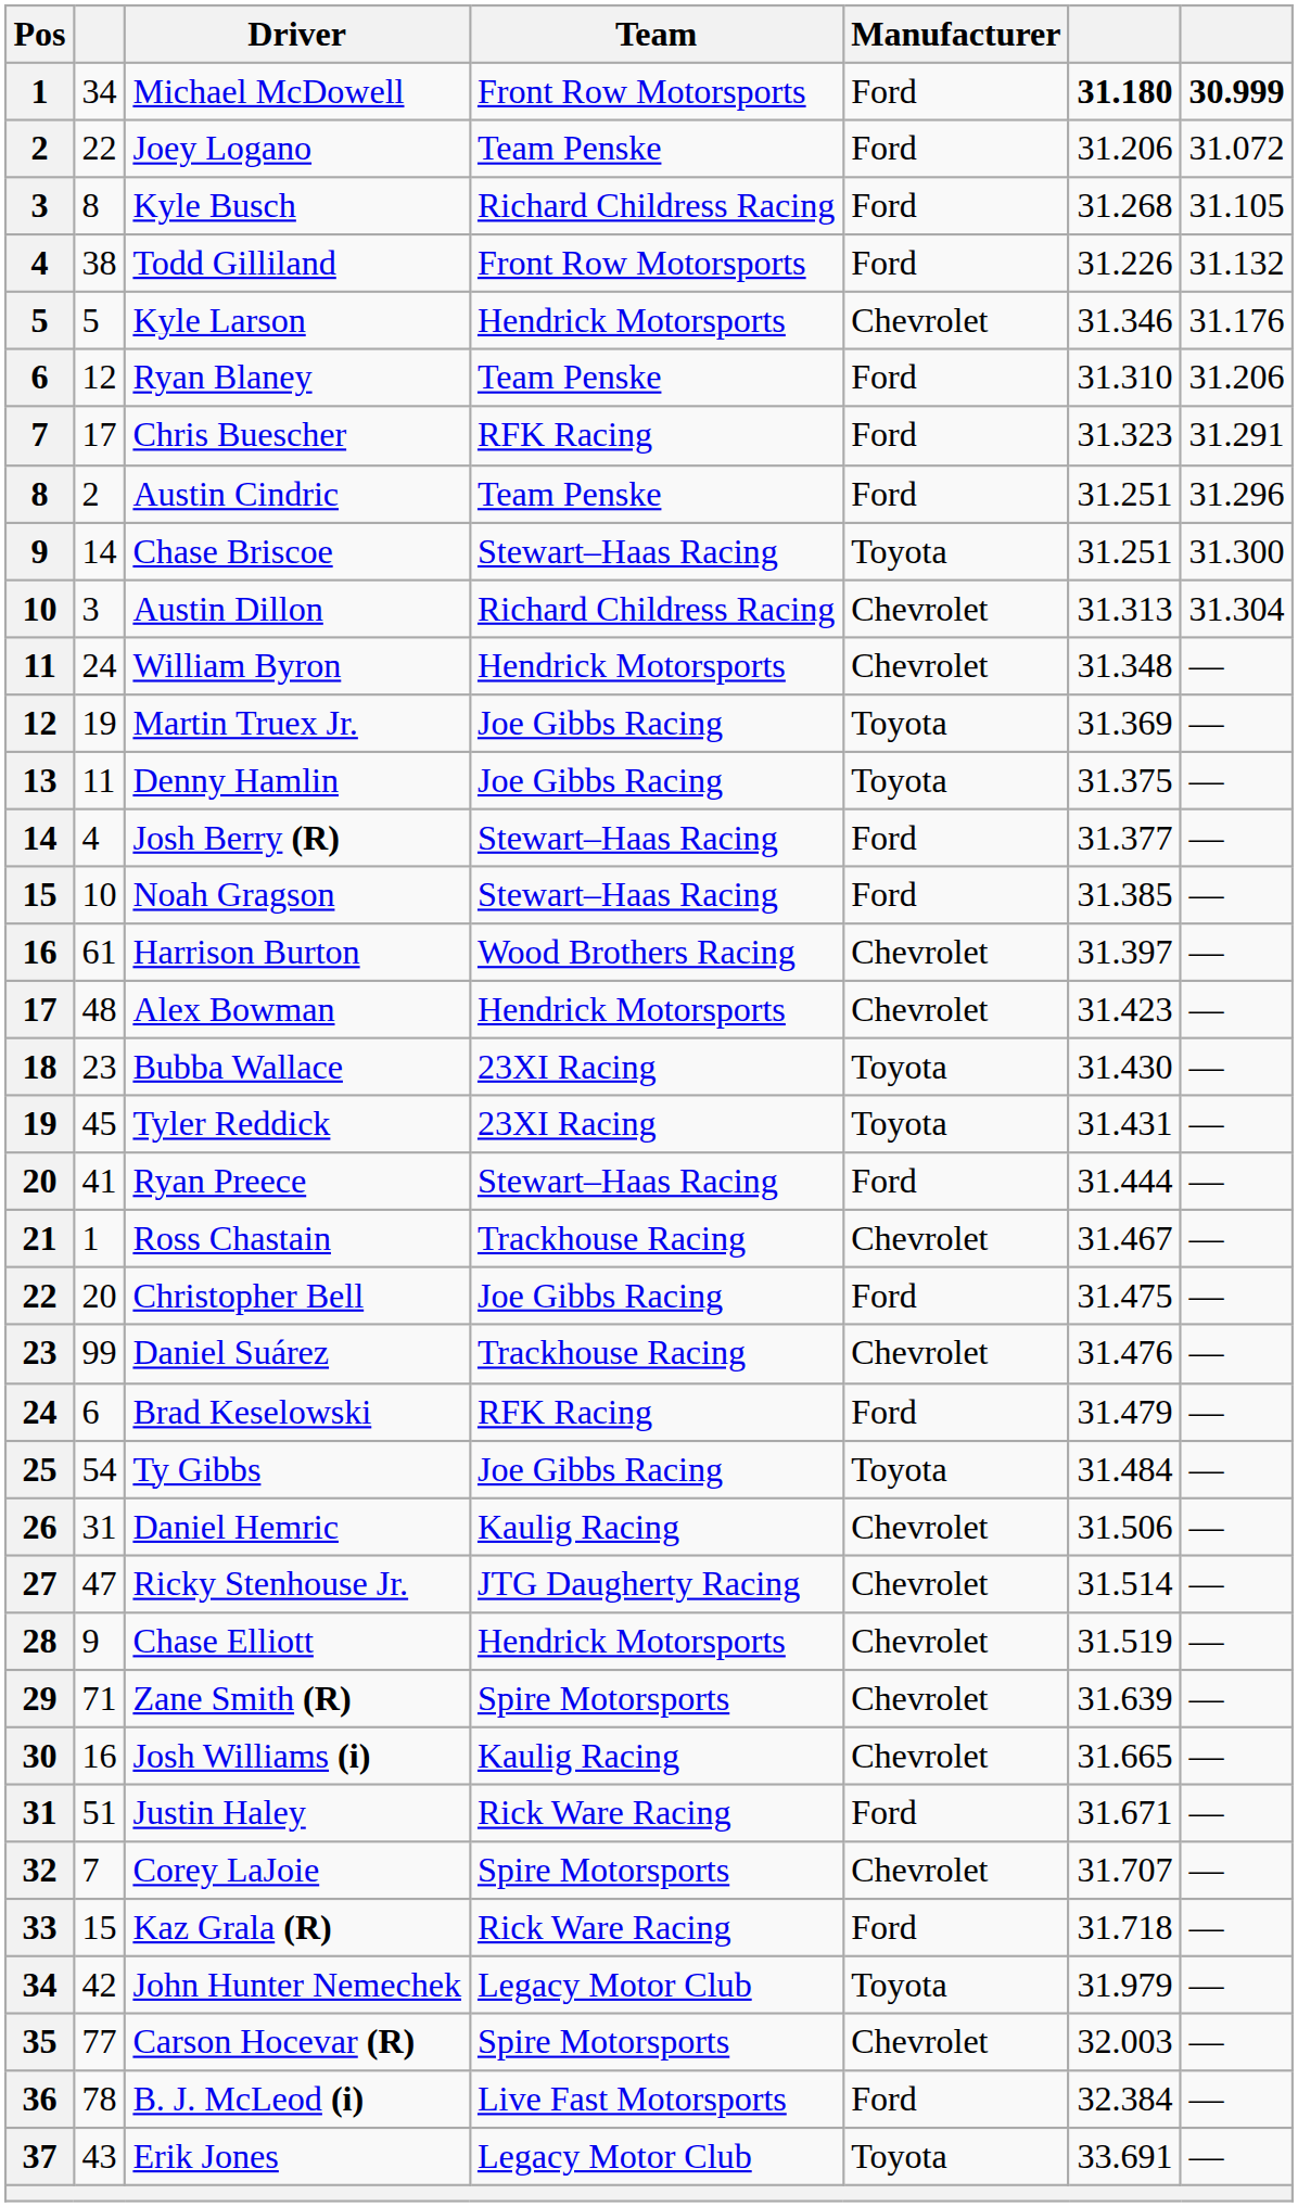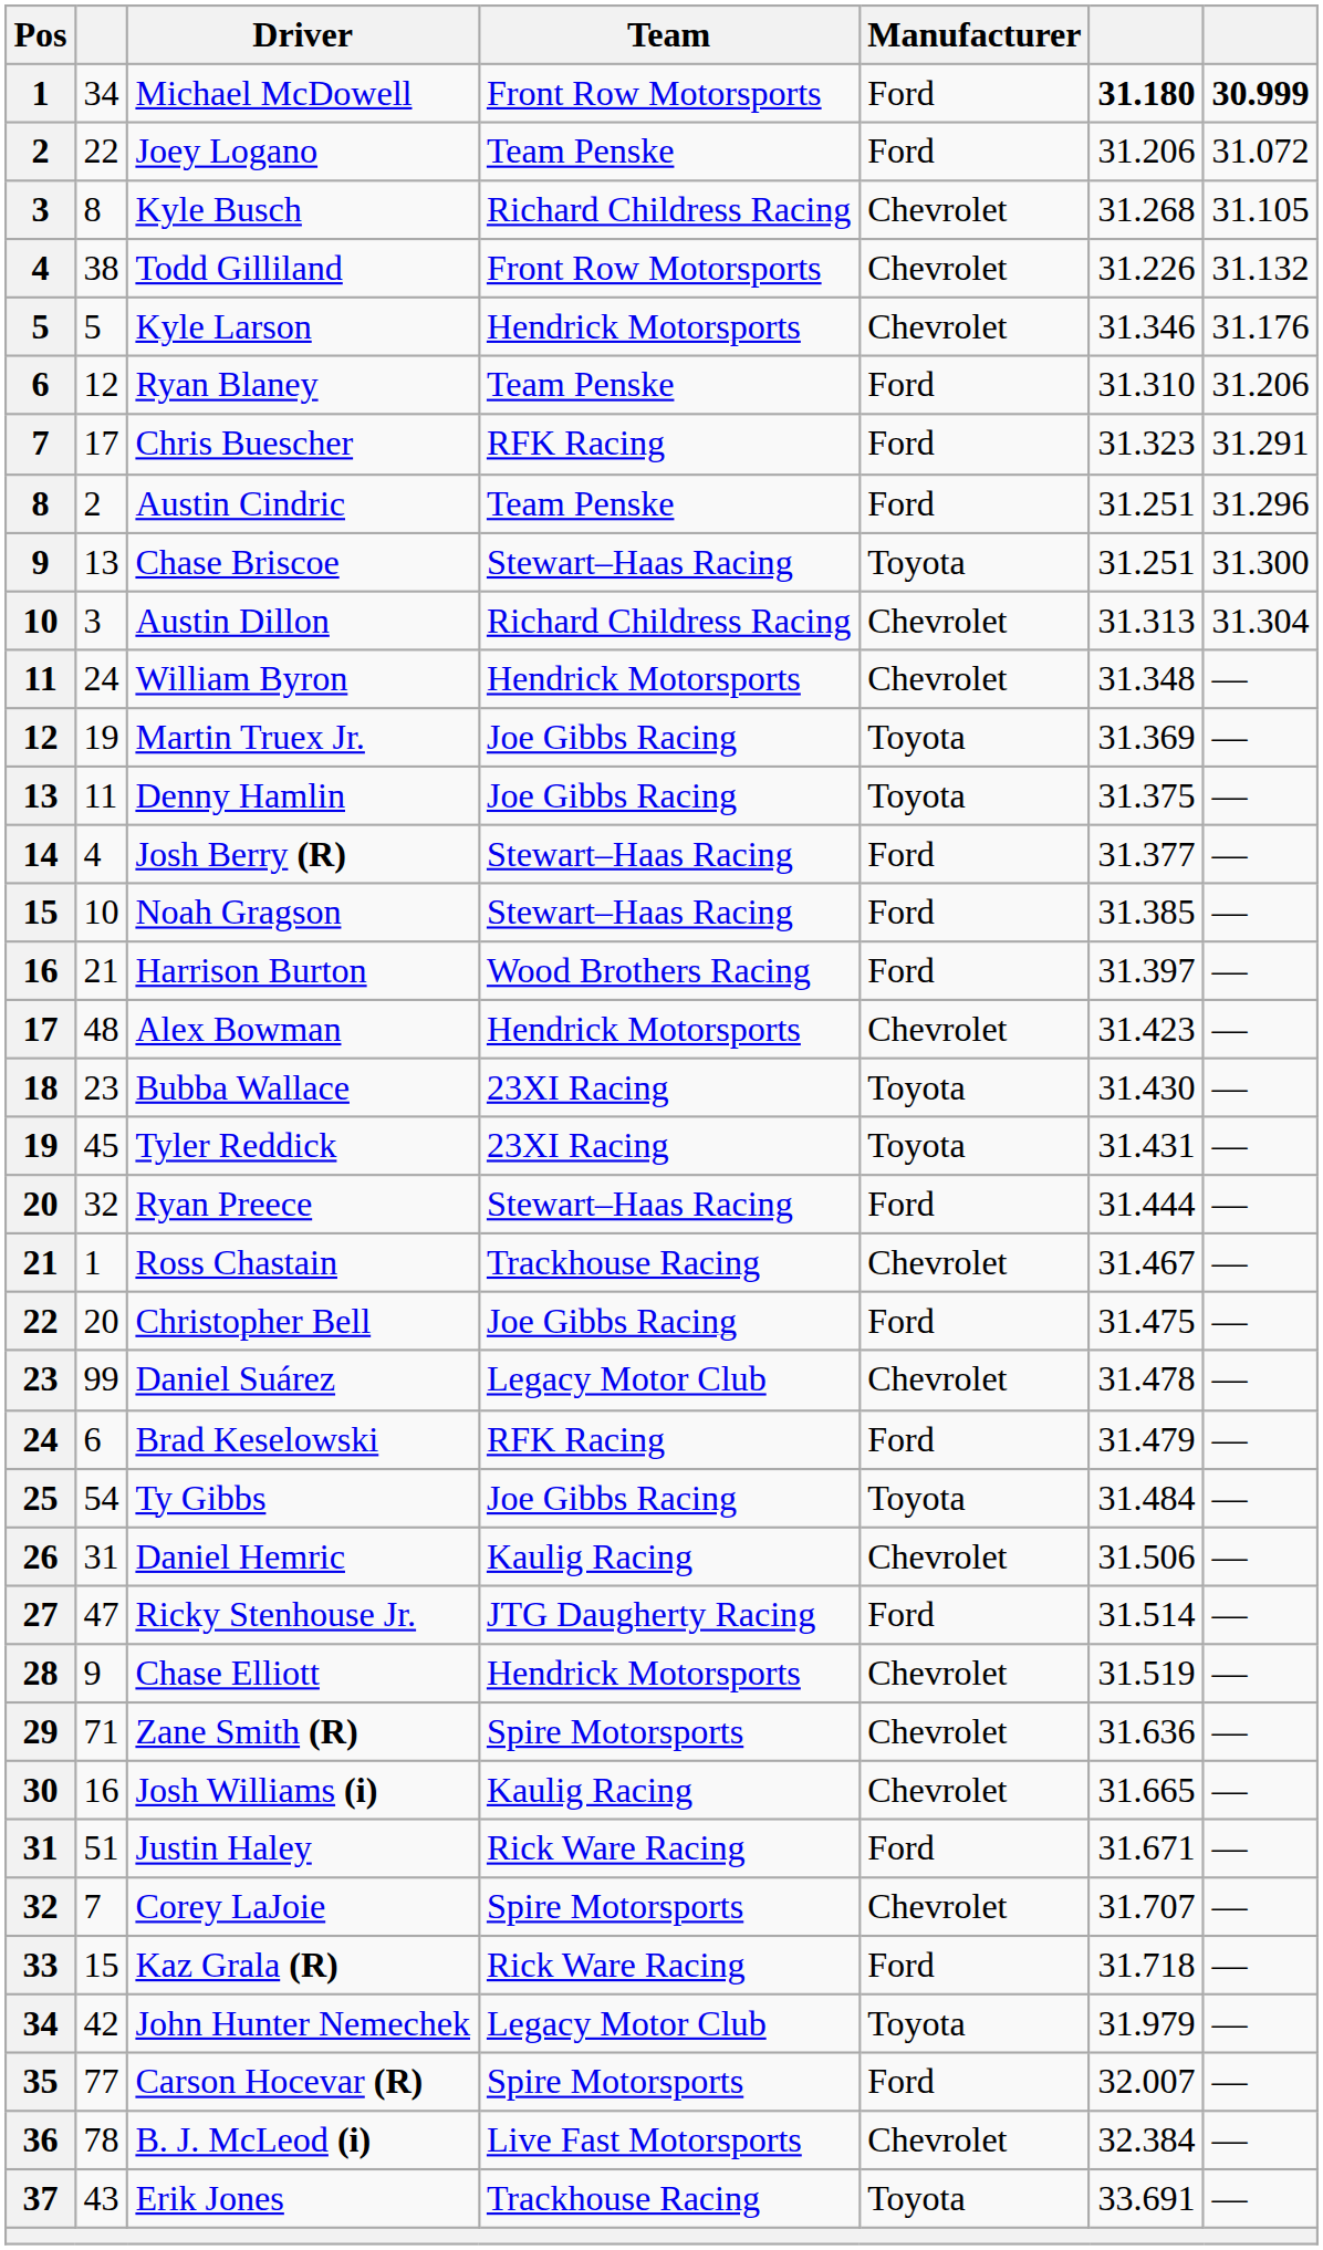Kyle Busch | Manufacturer: Ford -> Chevrolet
Todd Gilliland | Manufacturer: Ford -> Chevrolet
Chase Briscoe | column 2: 14 -> 13
Harrison Burton | column 2: 61 -> 21
Harrison Burton | Manufacturer: Chevrolet -> Ford
Ryan Preece | column 2: 41 -> 32
Daniel Suárez | Team: Trackhouse Racing -> Legacy Motor Club
Daniel Suárez | column 6: 31.476 -> 31.478
Ricky Stenhouse Jr. | Manufacturer: Chevrolet -> Ford
Zane Smith (R) | column 6: 31.639 -> 31.636
Carson Hocevar (R) | Manufacturer: Chevrolet -> Ford
Carson Hocevar (R) | column 6: 32.003 -> 32.007
B. J. McLeod (i) | Manufacturer: Ford -> Chevrolet
Erik Jones | Team: Legacy Motor Club -> Trackhouse Racing
